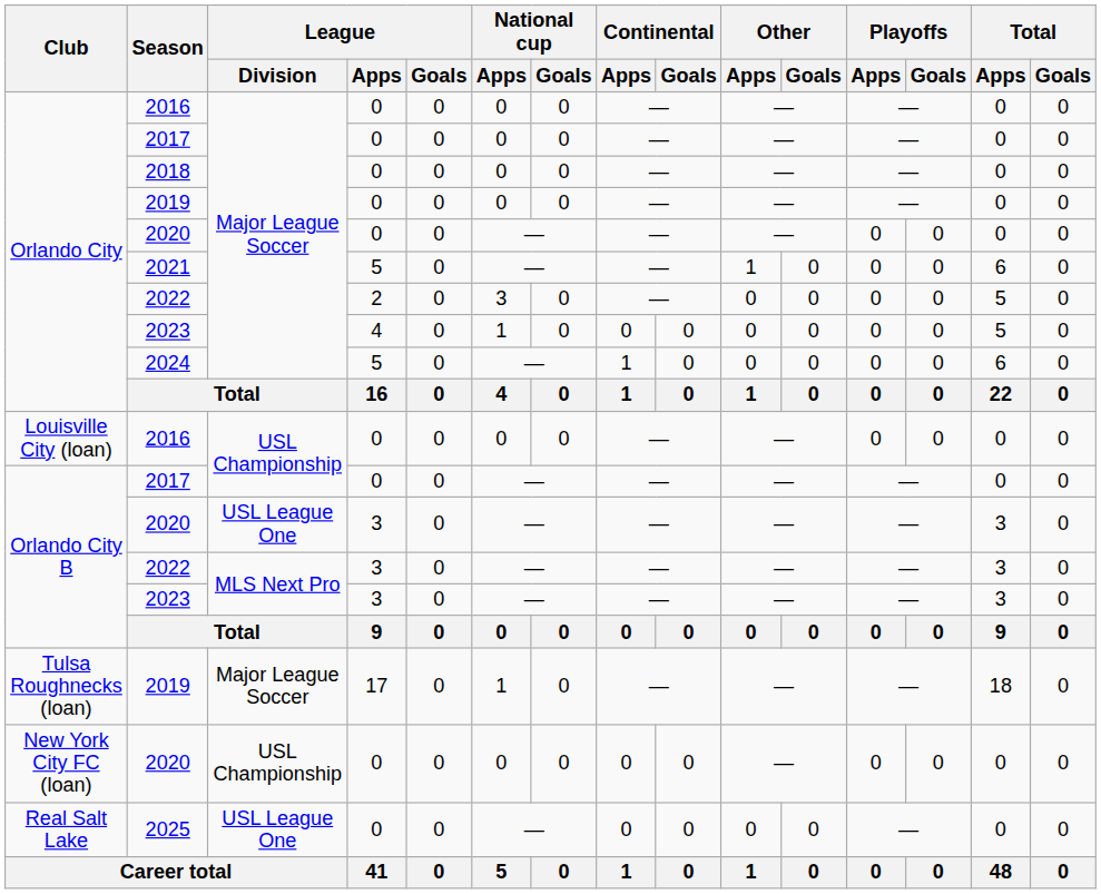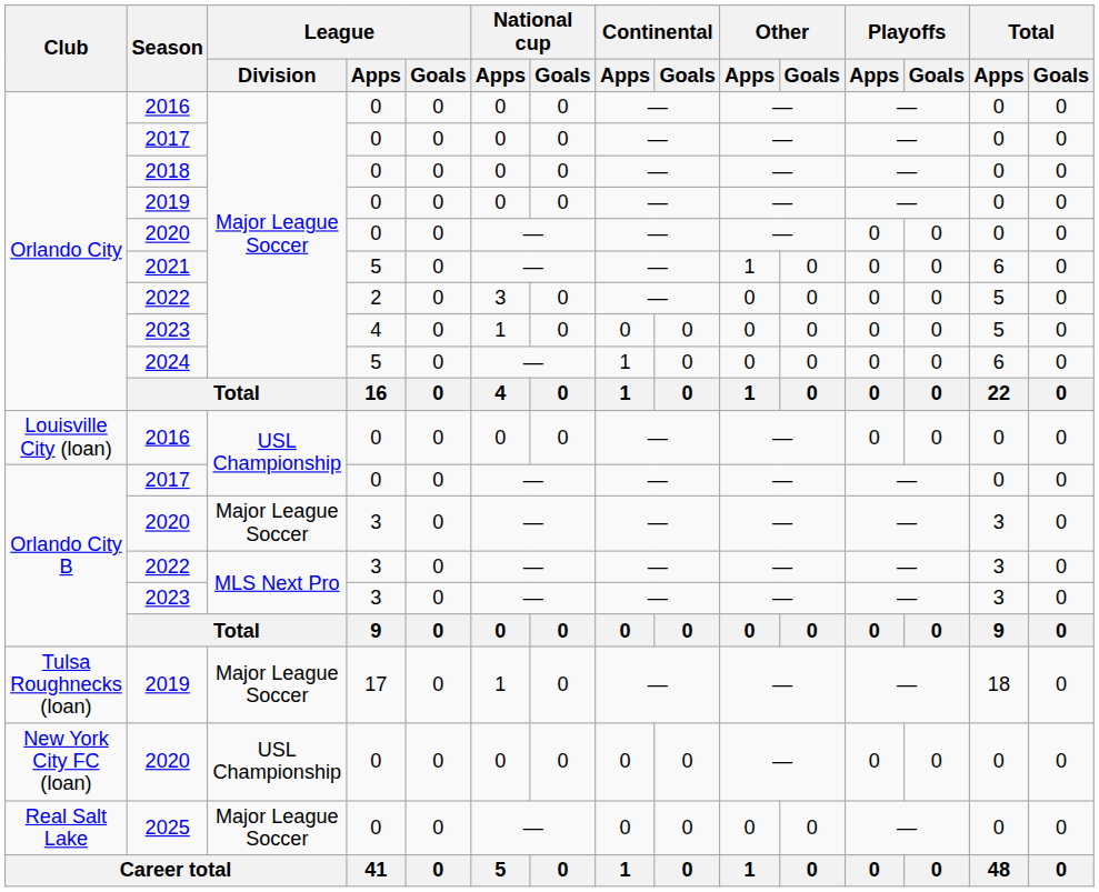Orlando City B / 2020 | League / Division: USL League One -> Major League Soccer
2025 | League / Division: USL League One -> Major League Soccer
